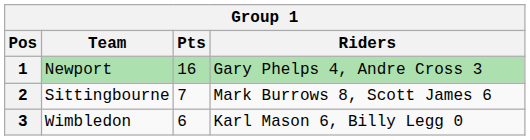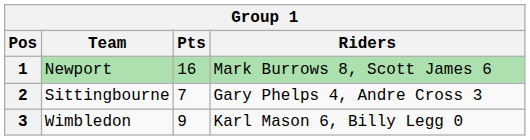1 | Riders: Gary Phelps 4, Andre Cross 3 -> Mark Burrows 8, Scott James 6
2 | Riders: Mark Burrows 8, Scott James 6 -> Gary Phelps 4, Andre Cross 3
3 | Pts: 6 -> 9
